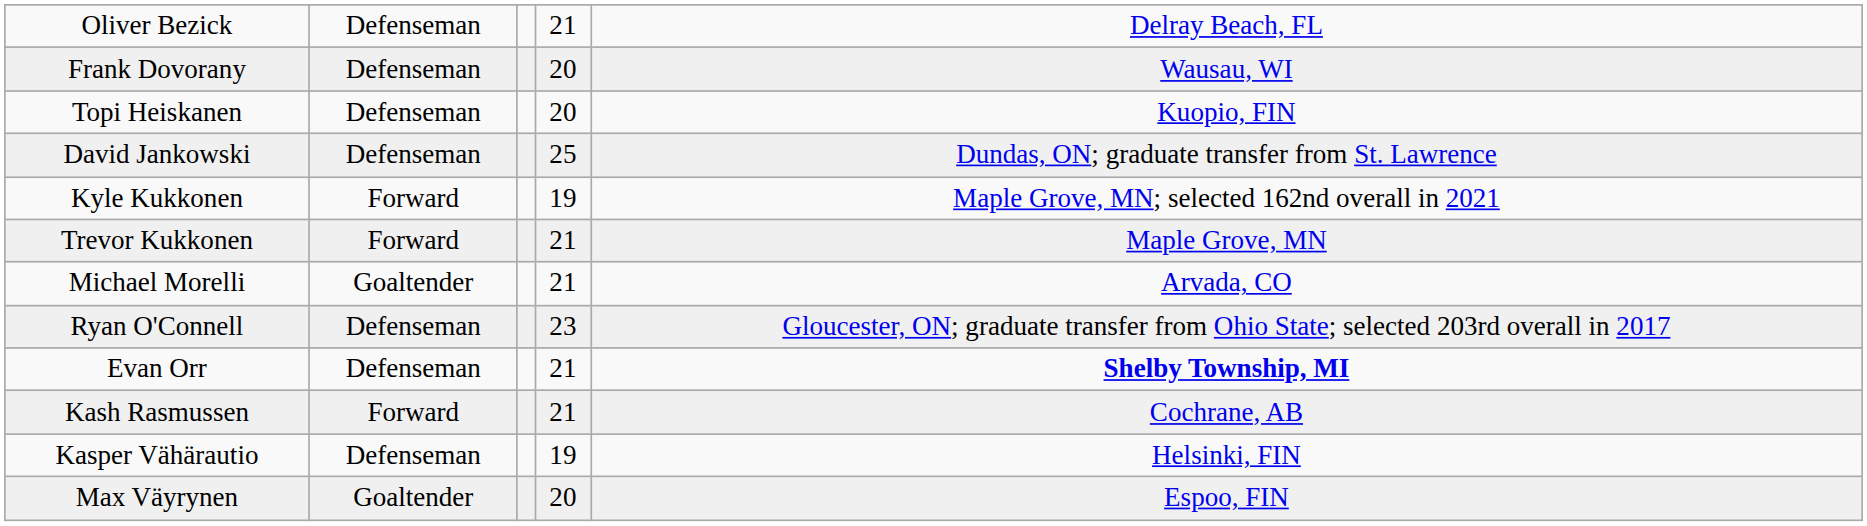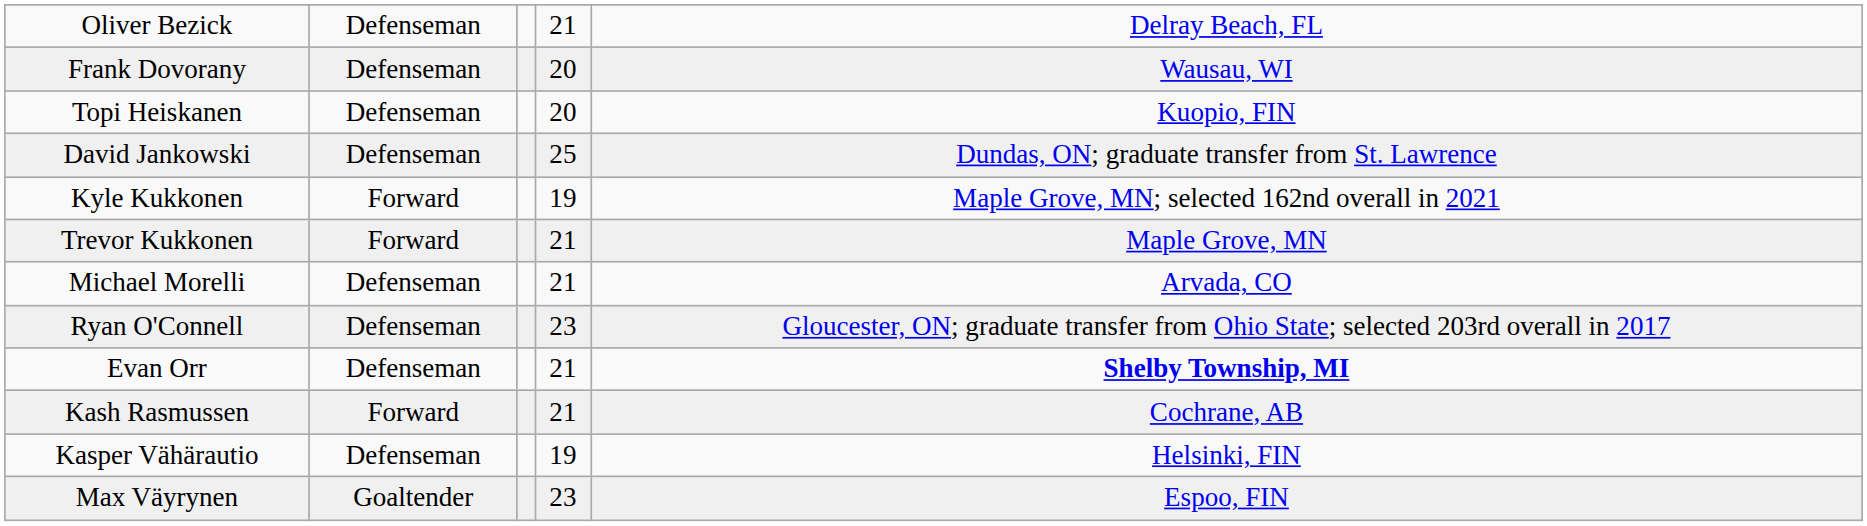Michael Morelli | column 2: Goaltender -> Defenseman
Max Väyrynen | column 4: 20 -> 23
